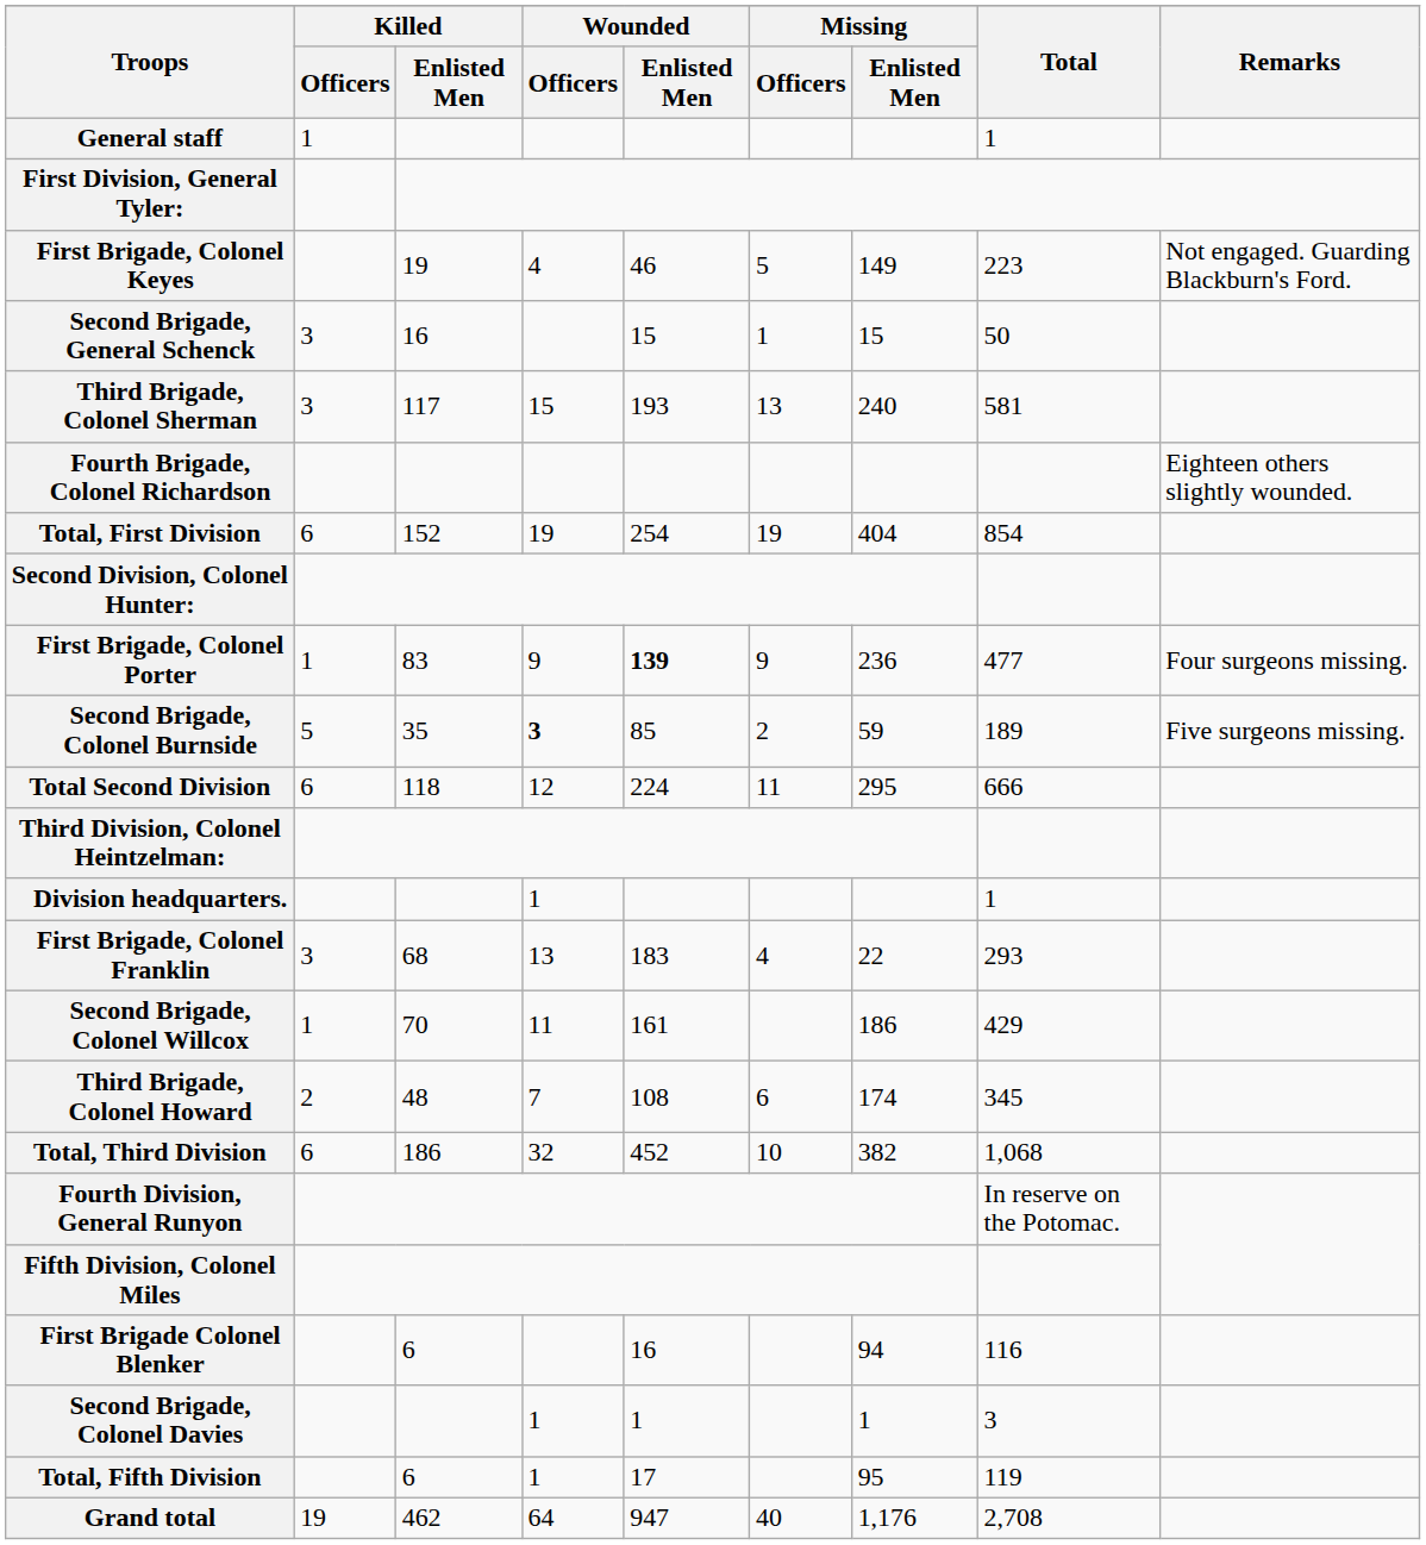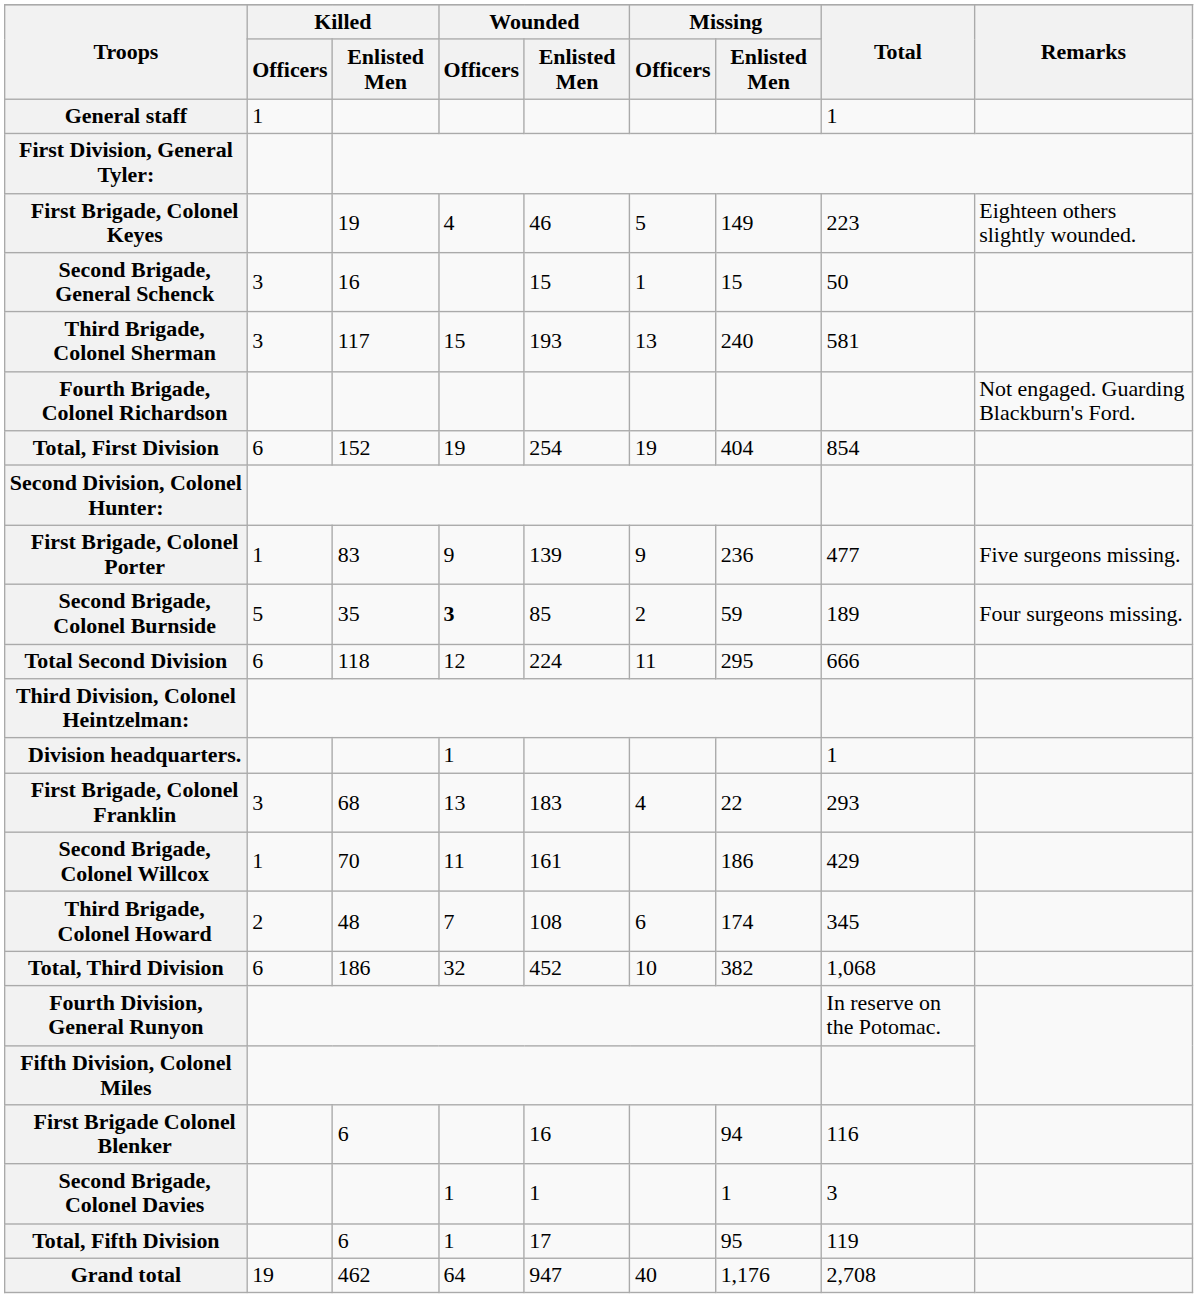First Brigade, Colonel Keyes | Remarks: Not engaged. Guarding Blackburn's Ford. -> Eighteen others slightly wounded.
Fourth Brigade, Colonel Richardson | Remarks: Eighteen others slightly wounded. -> Not engaged. Guarding Blackburn's Ford.
First Brigade, Colonel Porter | Wounded / Enlisted Men: bold -> normal
First Brigade, Colonel Porter | Remarks: Four surgeons missing. -> Five surgeons missing.
Second Brigade, Colonel Burnside | Remarks: Five surgeons missing. -> Four surgeons missing.
